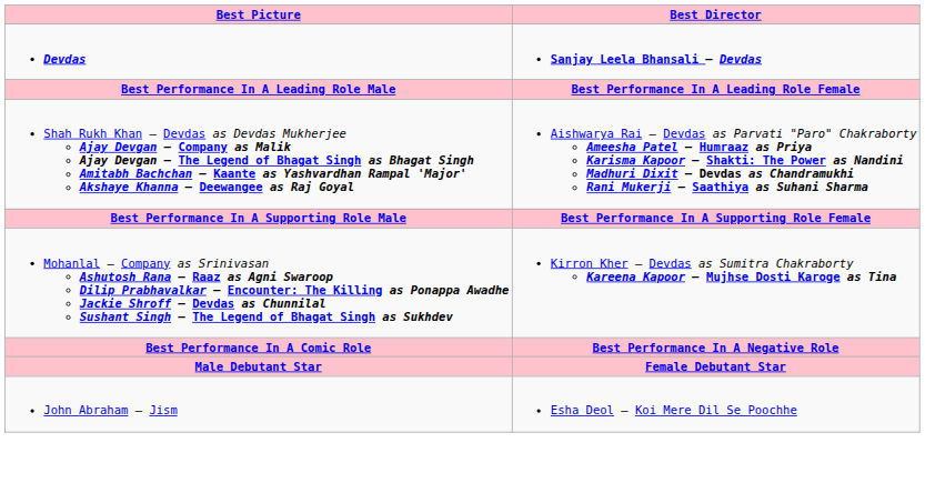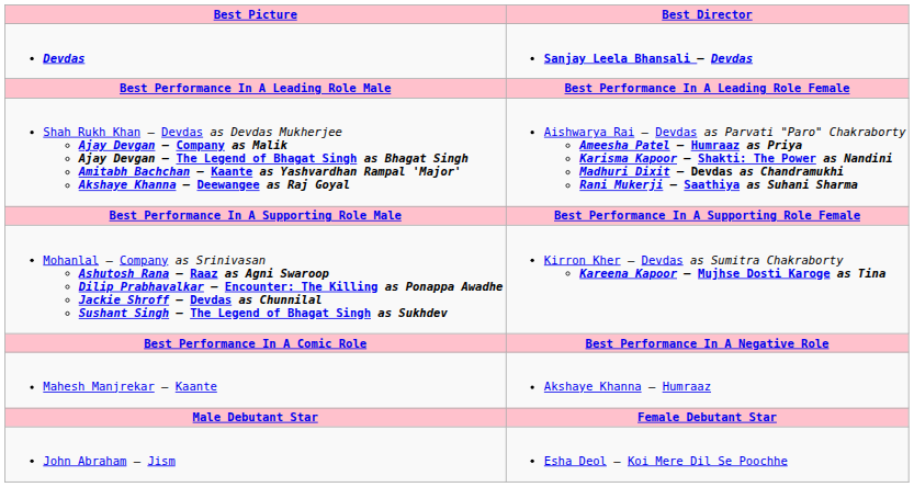+ row: Mahesh Manjrekar – Kaante | Akshaye Khanna – Humraaz
